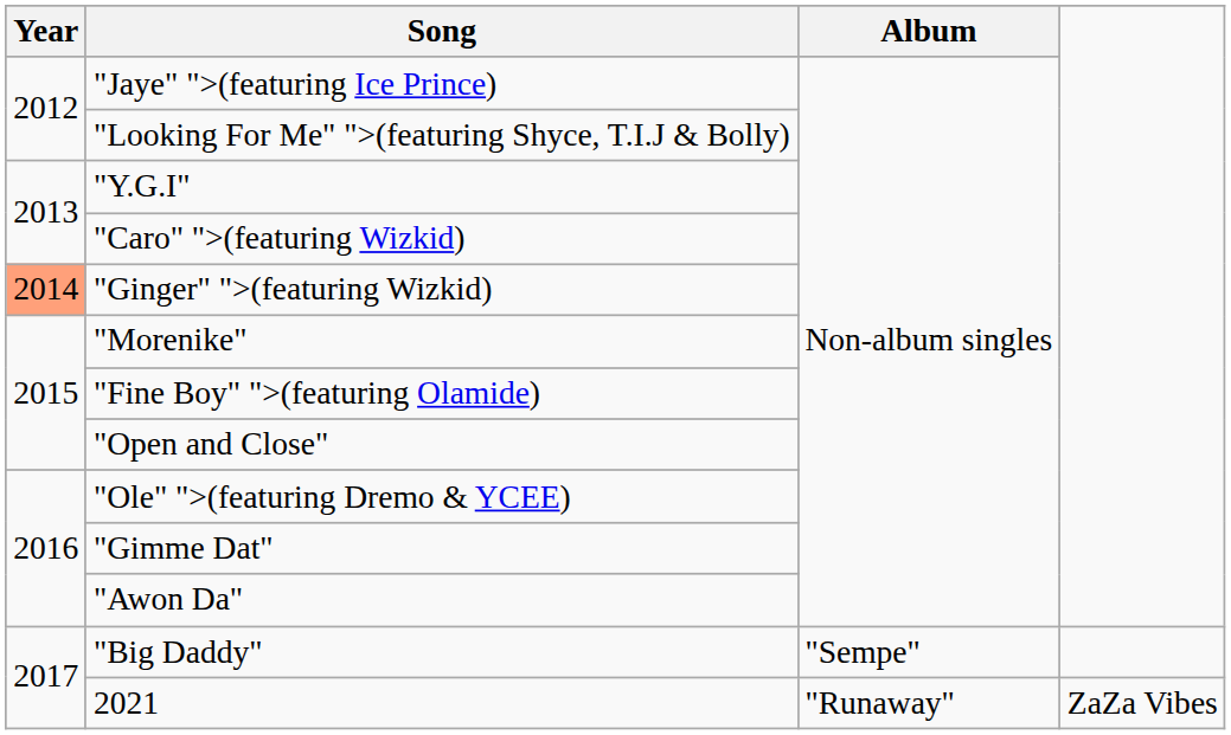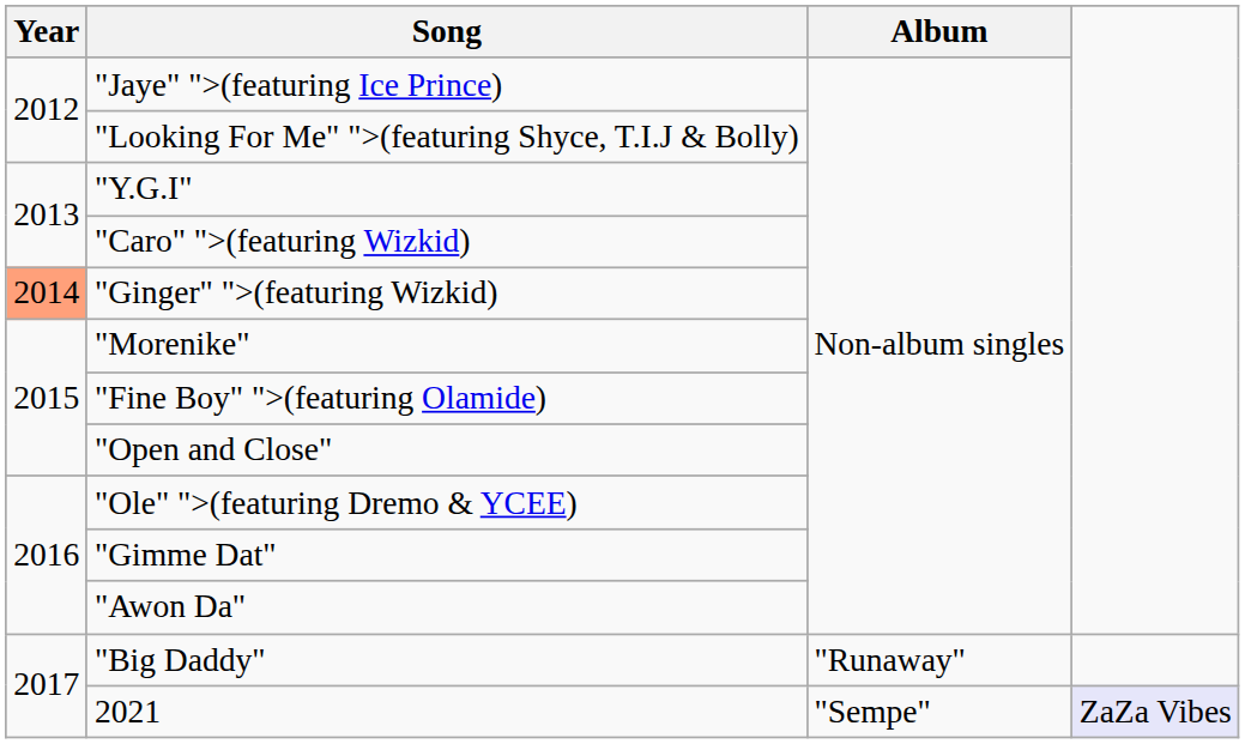"Big Daddy" | Album: "Sempe" -> "Runaway"
2021 | Album: "Runaway" -> "Sempe"
2021 | column 4: no background -> lavender background
